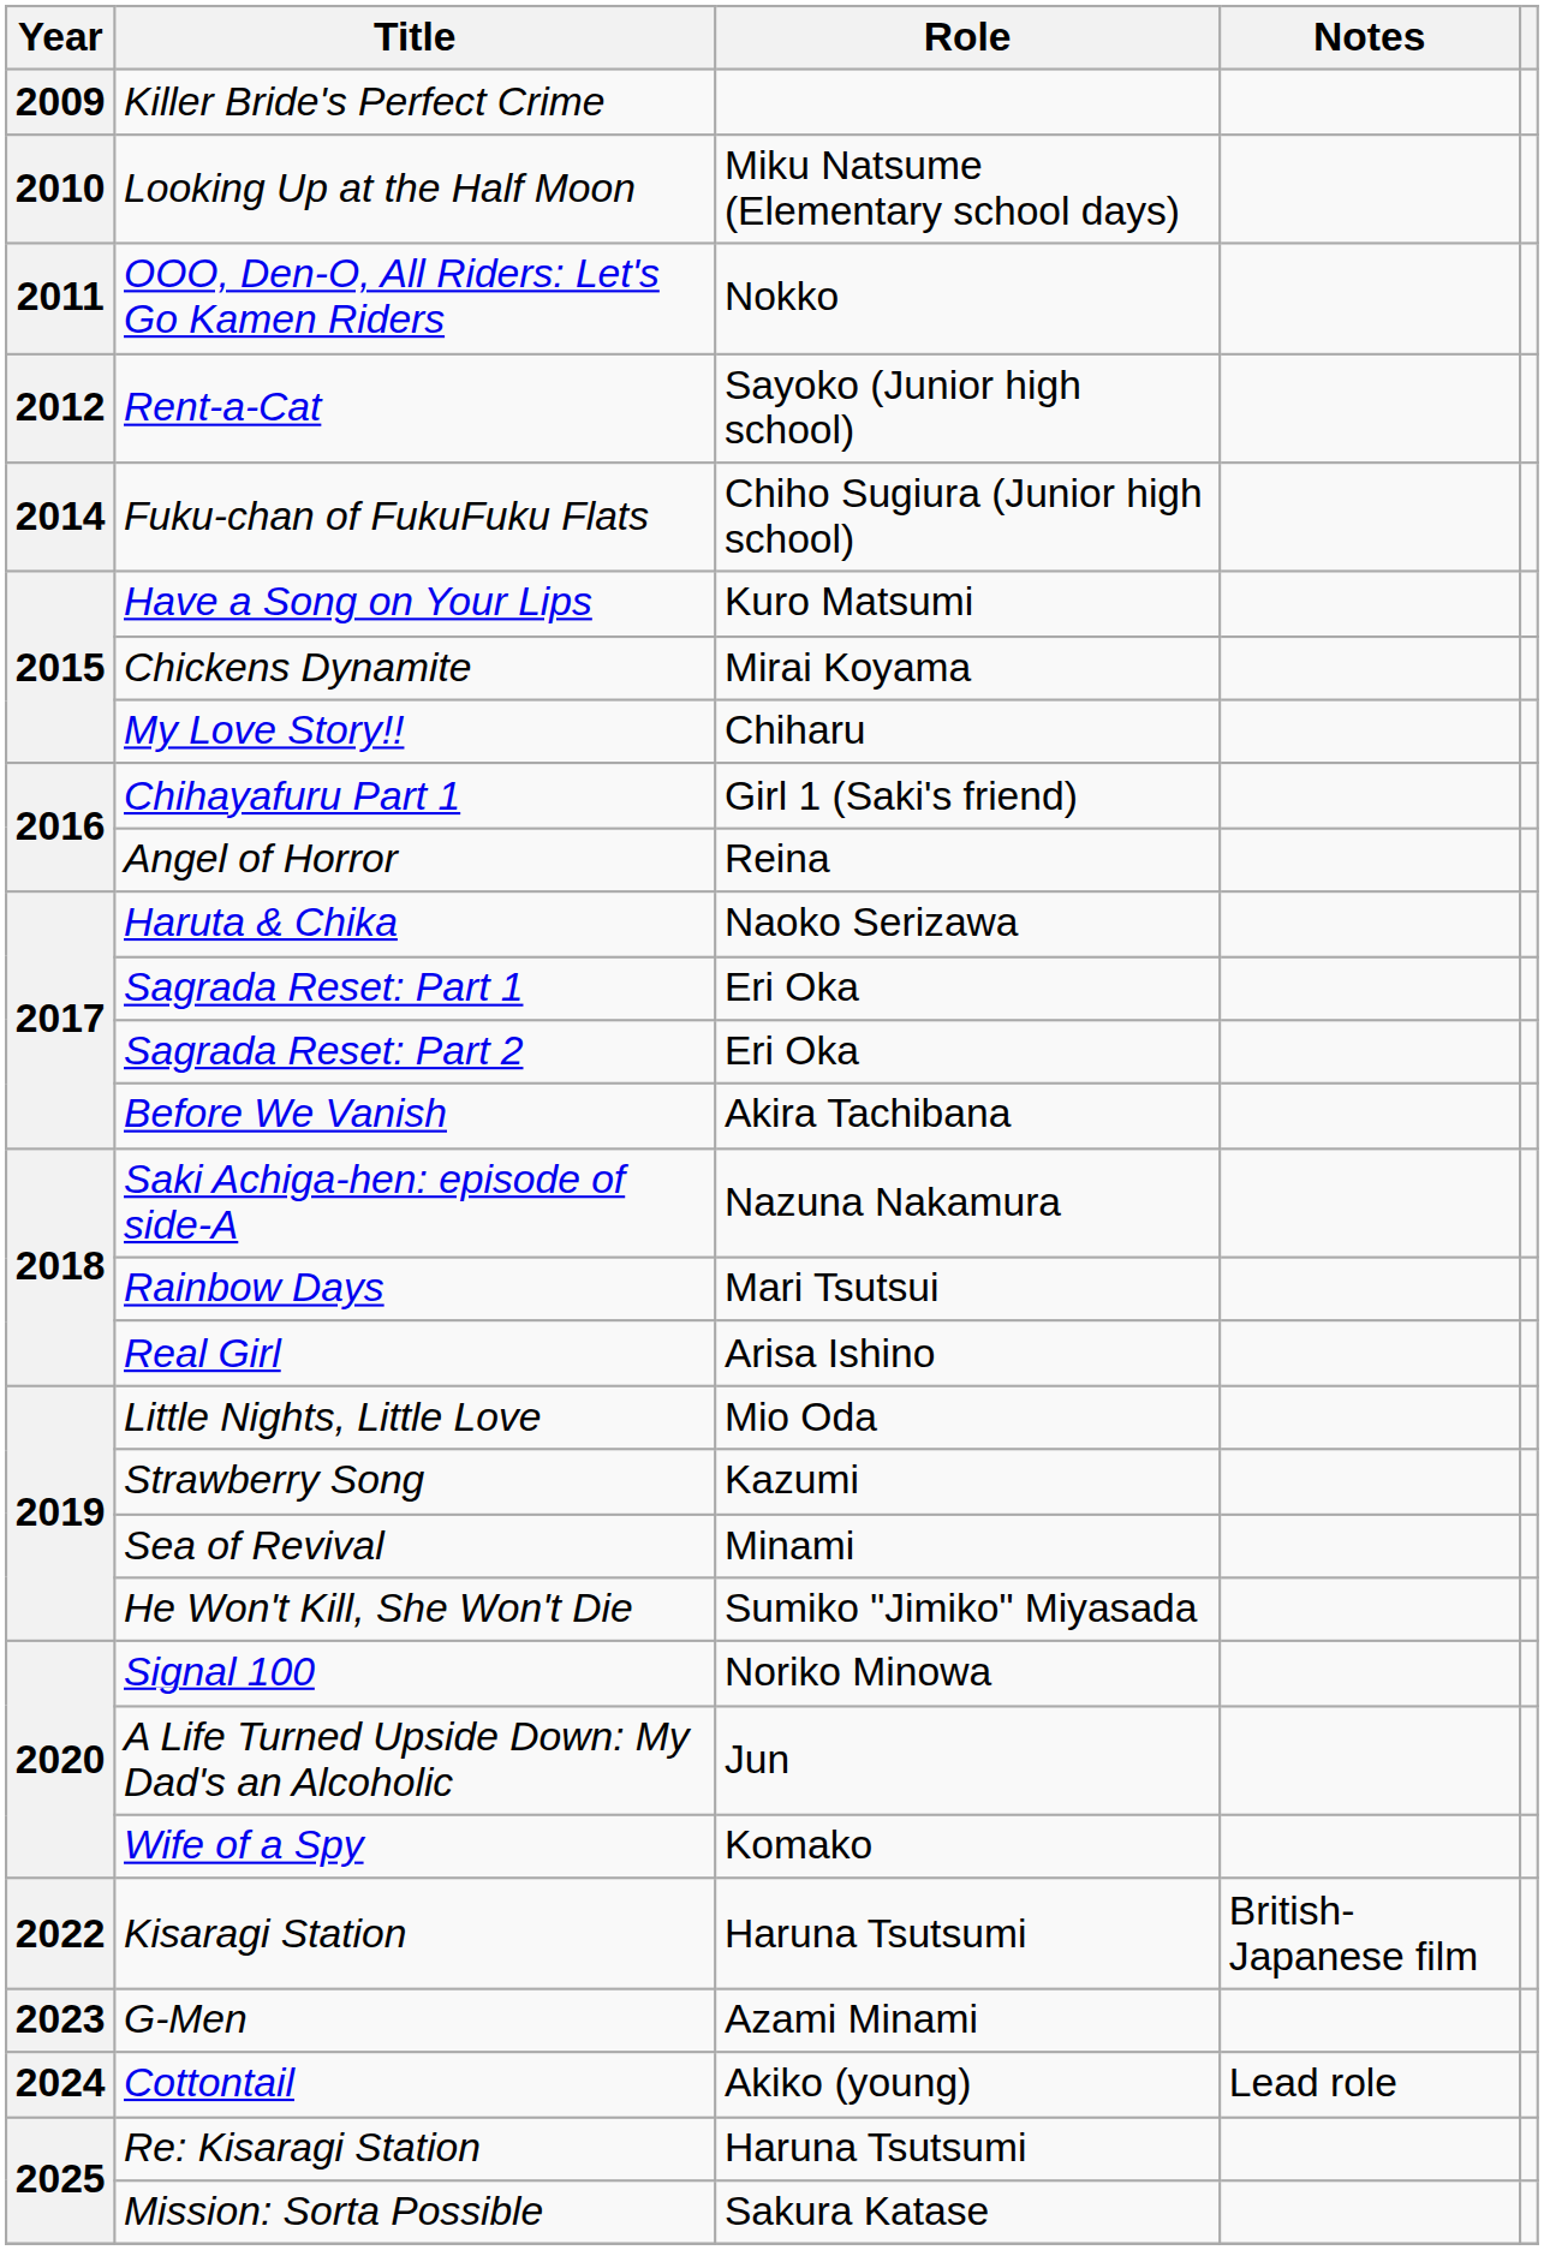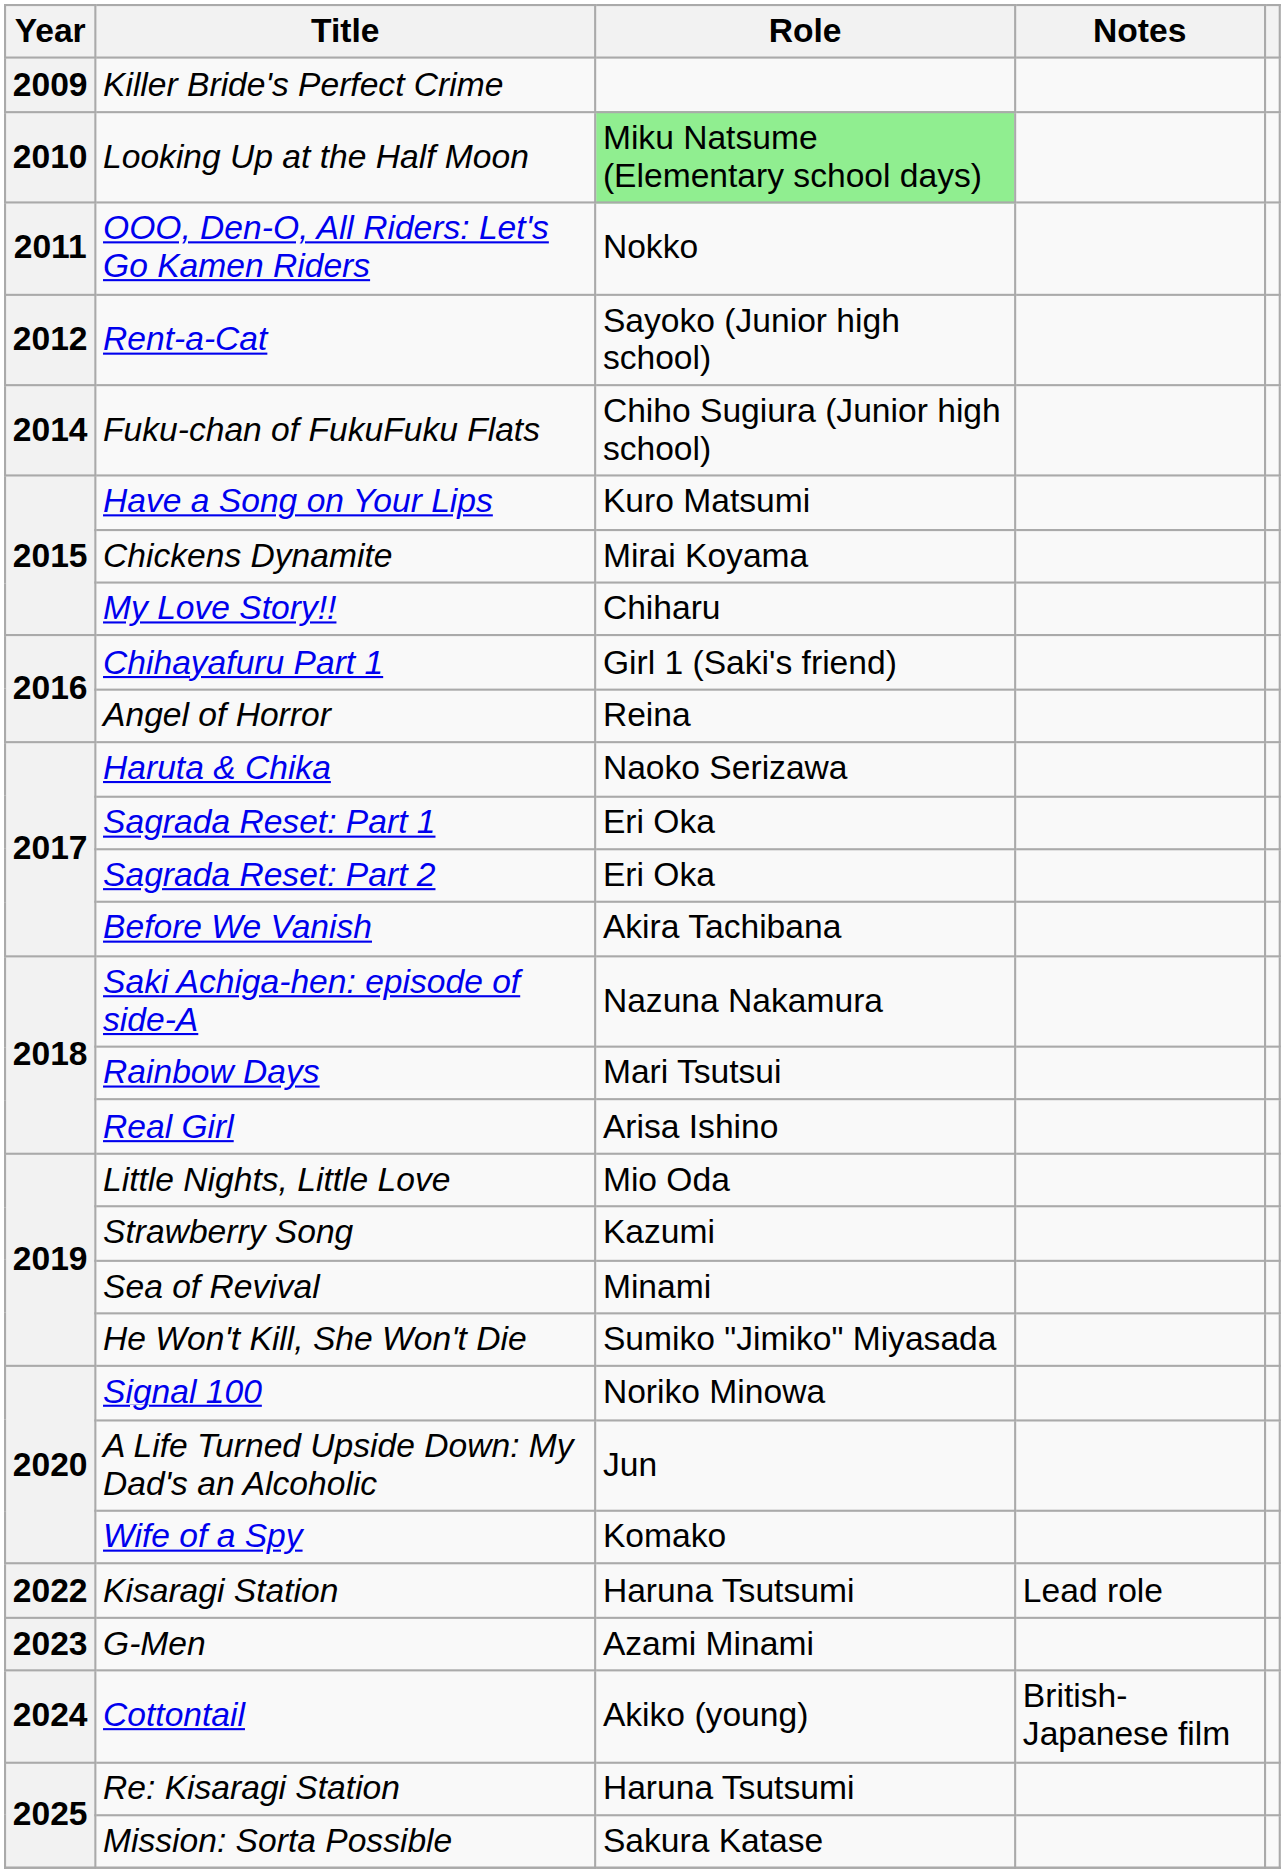Looking Up at the Half Moon | Role: no background -> lightgreen background
Kisaragi Station | Notes: British-Japanese film -> Lead role
Cottontail | Notes: Lead role -> British-Japanese film
